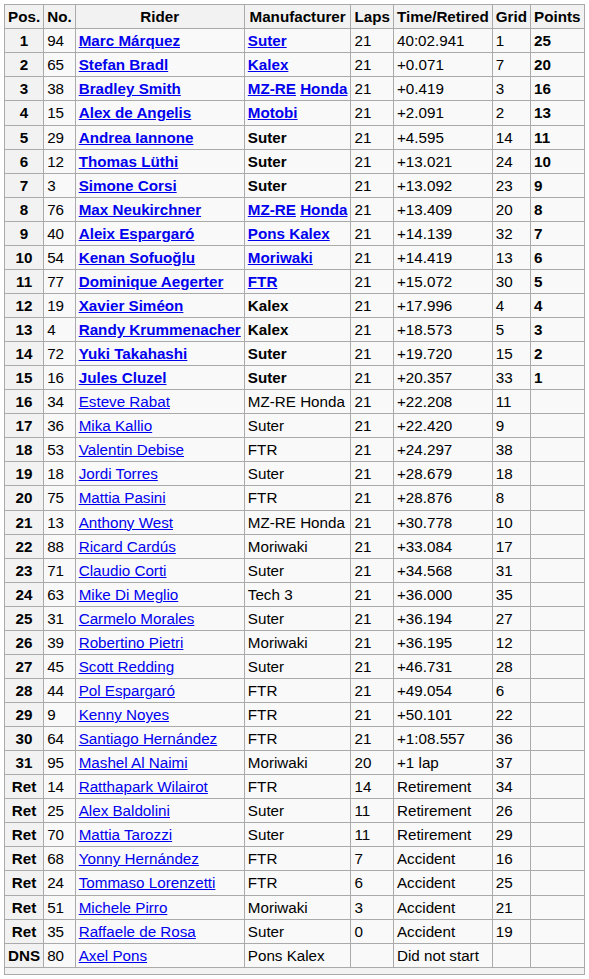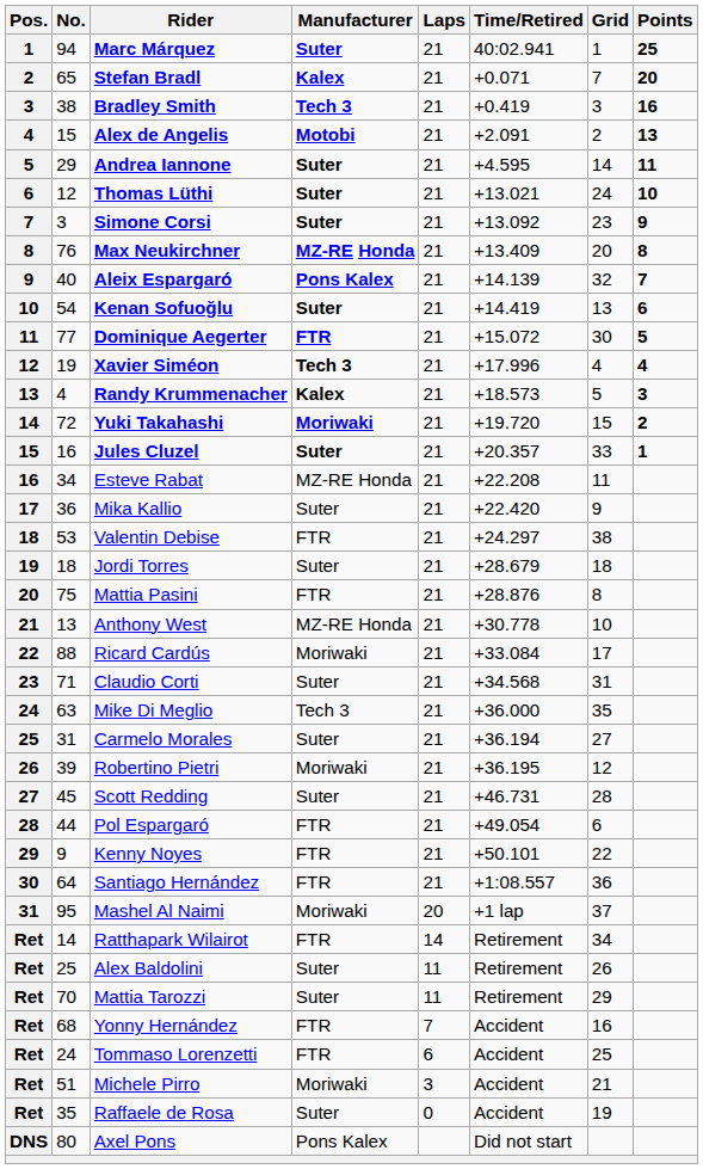Bradley Smith | Manufacturer: MZ-RE Honda -> Tech 3
Kenan Sofuoğlu | Manufacturer: Moriwaki -> Suter
Xavier Siméon | Manufacturer: Kalex -> Tech 3
Yuki Takahashi | Manufacturer: Suter -> Moriwaki
